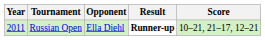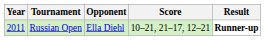columns swapped: Score <-> Result
